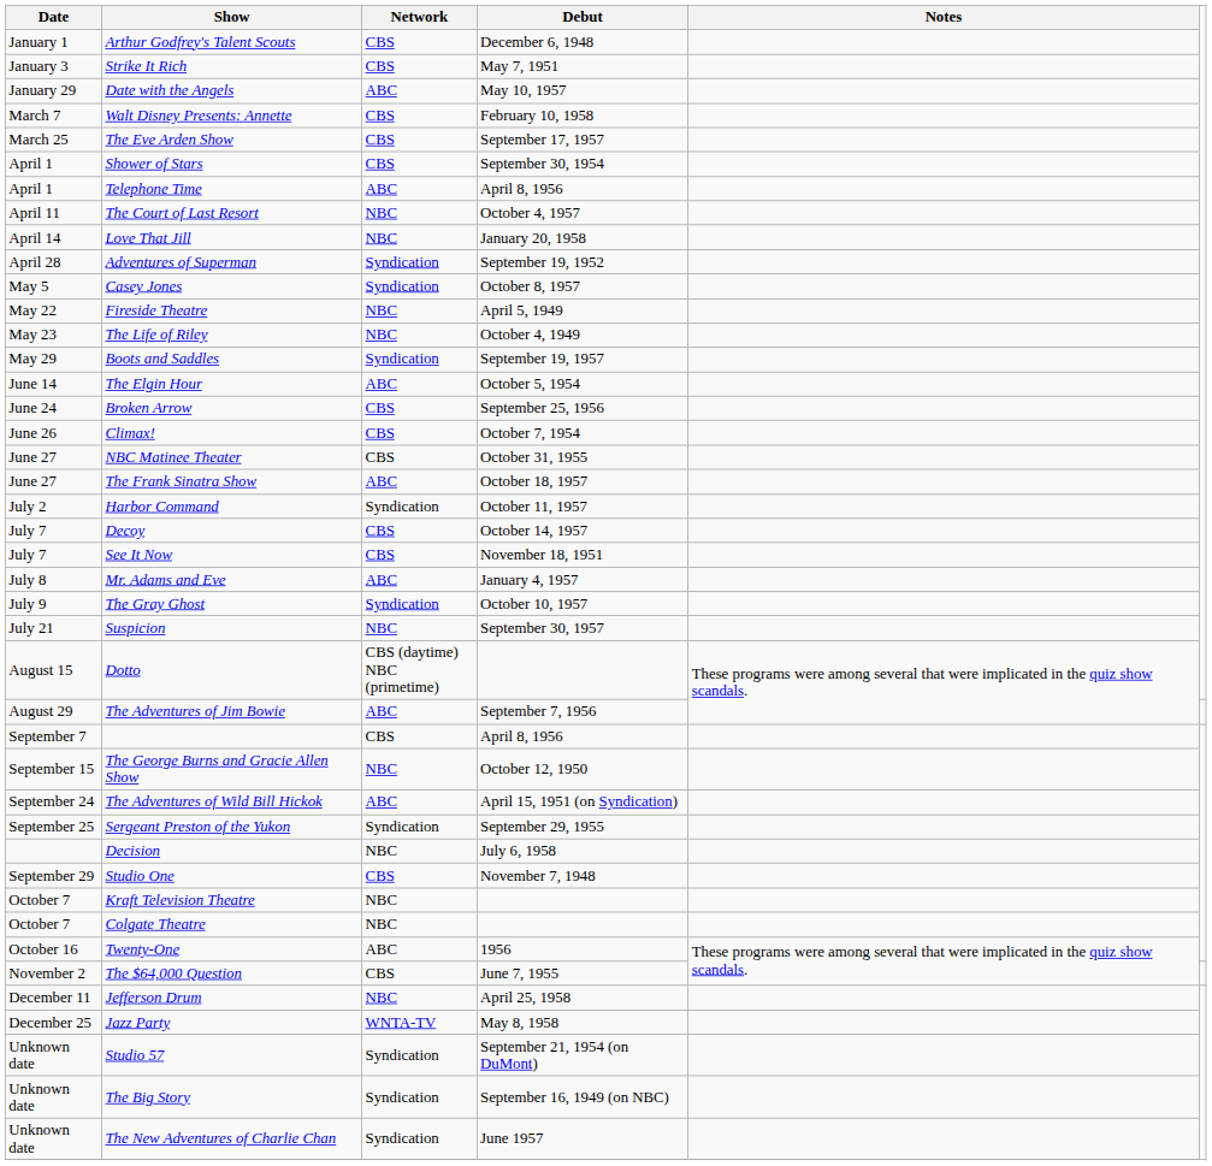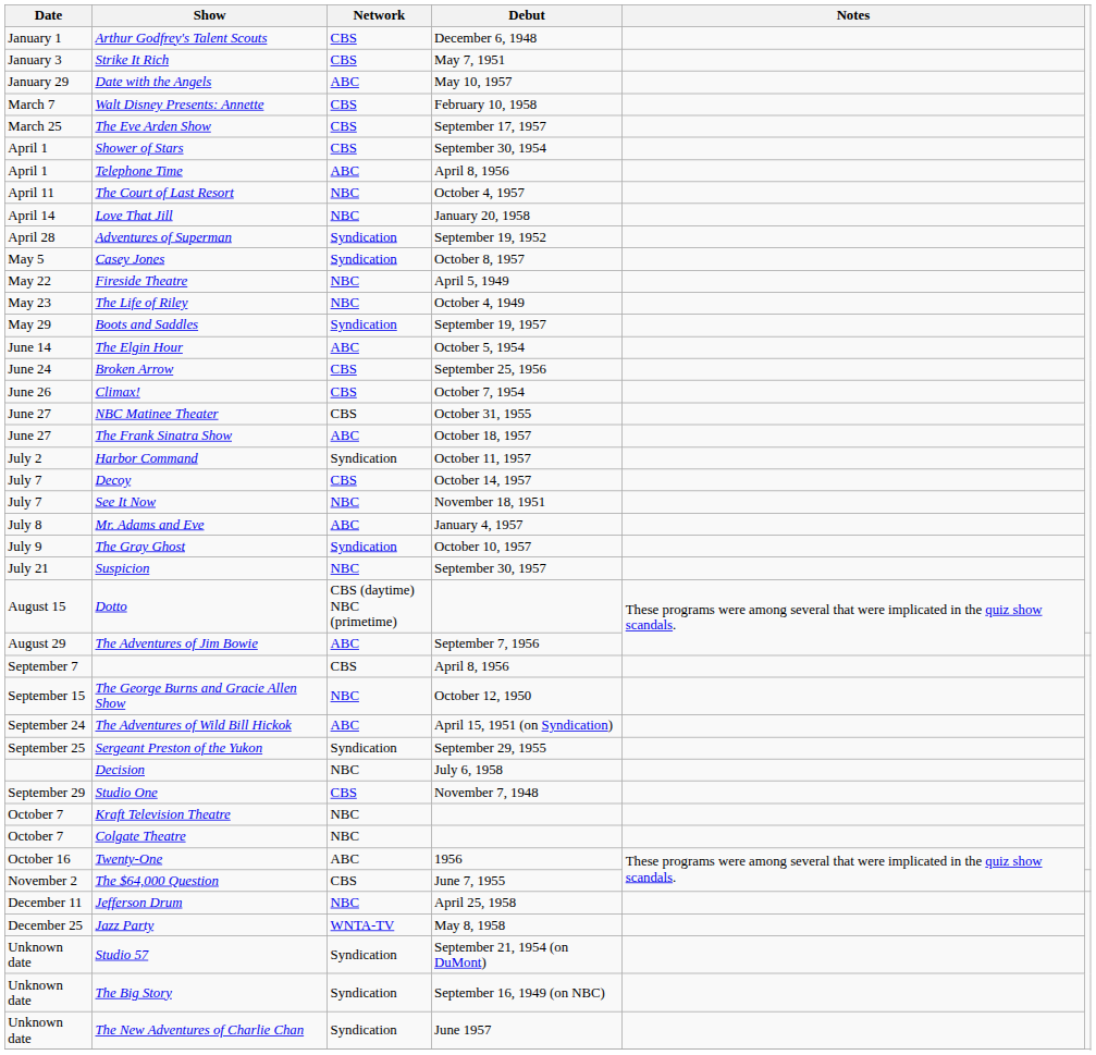See It Now | Network: CBS -> NBC
